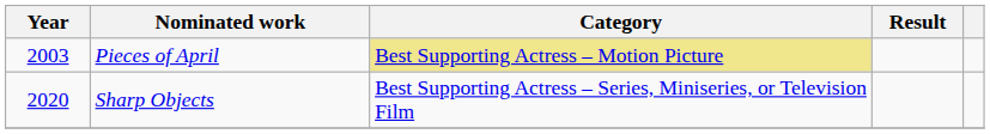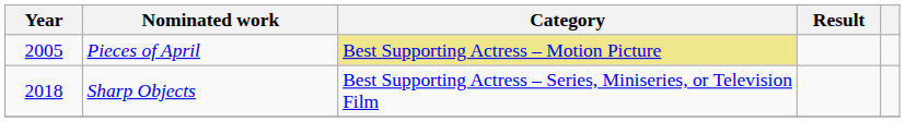Pieces of April | Year: 2003 -> 2005
Sharp Objects | Year: 2020 -> 2018
